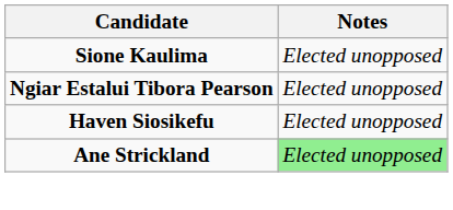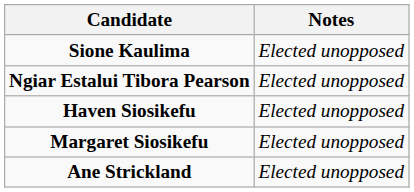+ row: Margaret Siosikefu | Elected unopposed
Ane Strickland | Notes: lightgreen background -> no background
